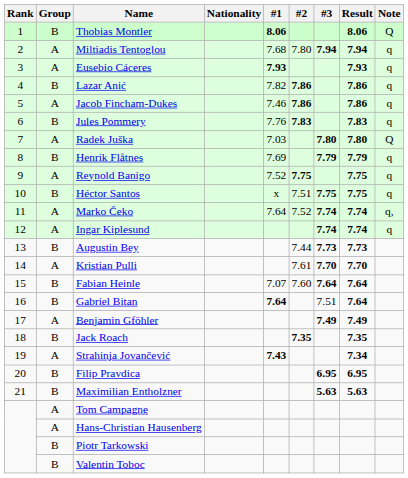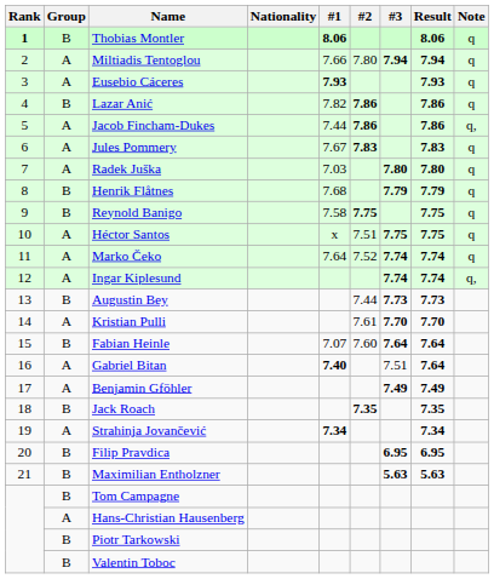Thobias Montler | Rank: normal -> bold
Thobias Montler | Note: Q -> q
Miltiadis Tentoglou | #1: 7.68 -> 7.66
Jacob Fincham-Dukes | #1: 7.46 -> 7.44
Jacob Fincham-Dukes | Note: q -> q,
Jules Pommery | Group: B -> A
Jules Pommery | #1: 7.76 -> 7.67
Radek Juška | Note: Q -> q
Henrik Flåtnes | #1: 7.69 -> 7.68
Reynold Banigo | Group: A -> B
Reynold Banigo | #1: 7.52 -> 7.58
Héctor Santos | Group: B -> A
Marko Čeko | Note: q, -> q
Ingar Kiplesund | Note: q -> q,
Gabriel Bitan | Group: B -> A
Gabriel Bitan | #1: 7.64 -> 7.40
Strahinja Jovančević | #1: 7.43 -> 7.34
Tom Campagne | Group: A -> B
